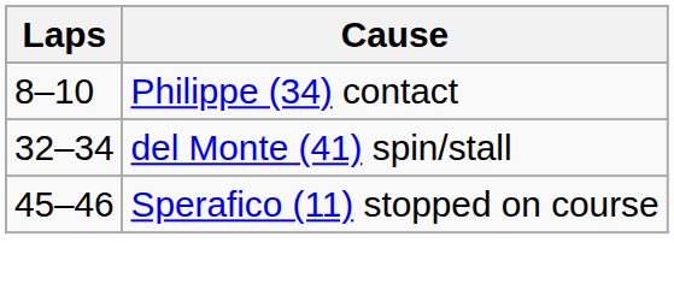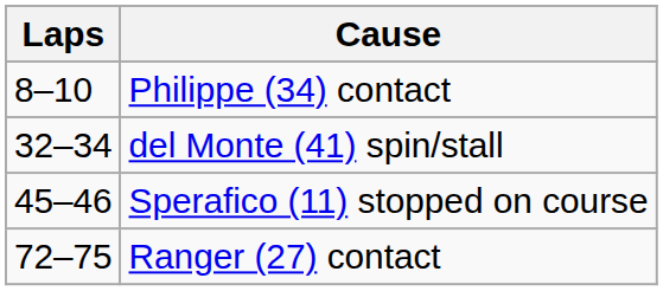+ row: 72–75 | Ranger (27) contact
